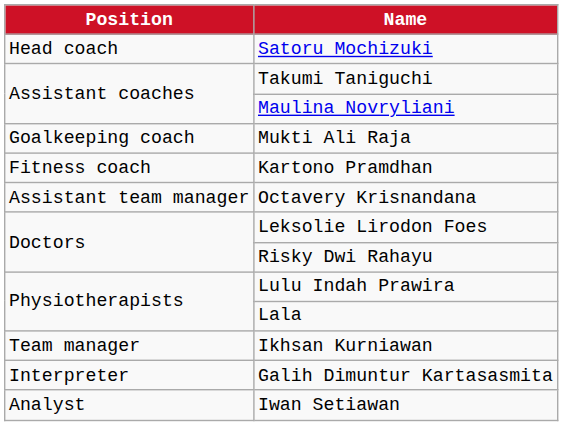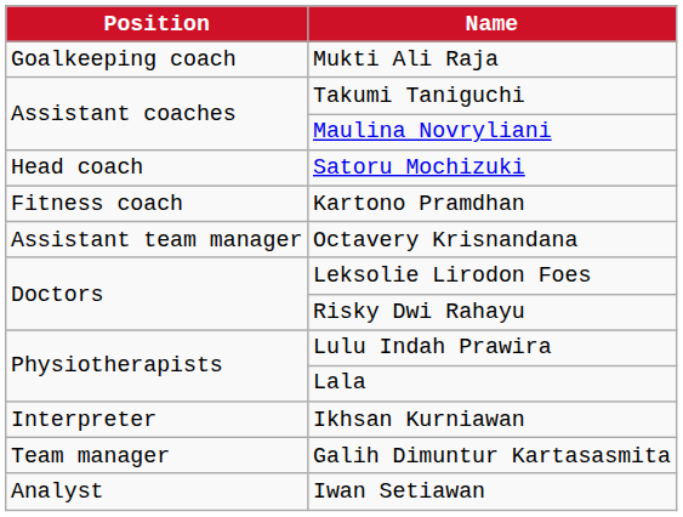rows swapped: Satoru Mochizuki <-> Mukti Ali Raja
Ikhsan Kurniawan | Position: Team manager -> Interpreter
Galih Dimuntur Kartasasmita | Position: Interpreter -> Team manager
